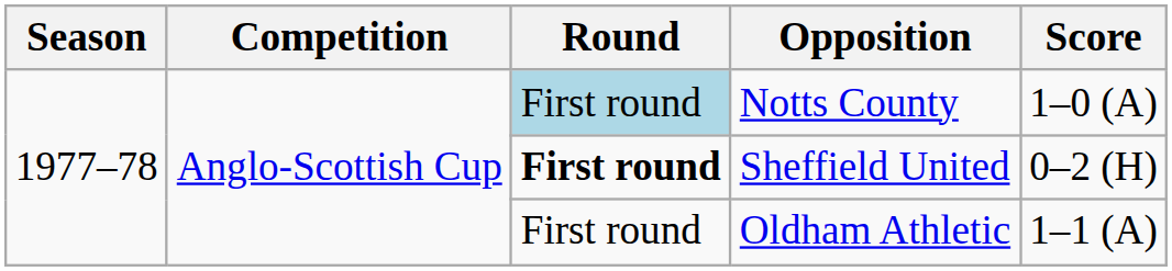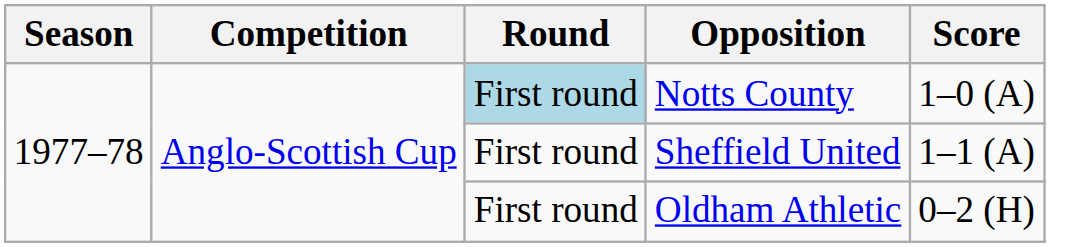Sheffield United | Round: bold -> normal
Sheffield United | Score: 0–2 (H) -> 1–1 (A)
Oldham Athletic | Score: 1–1 (A) -> 0–2 (H)
